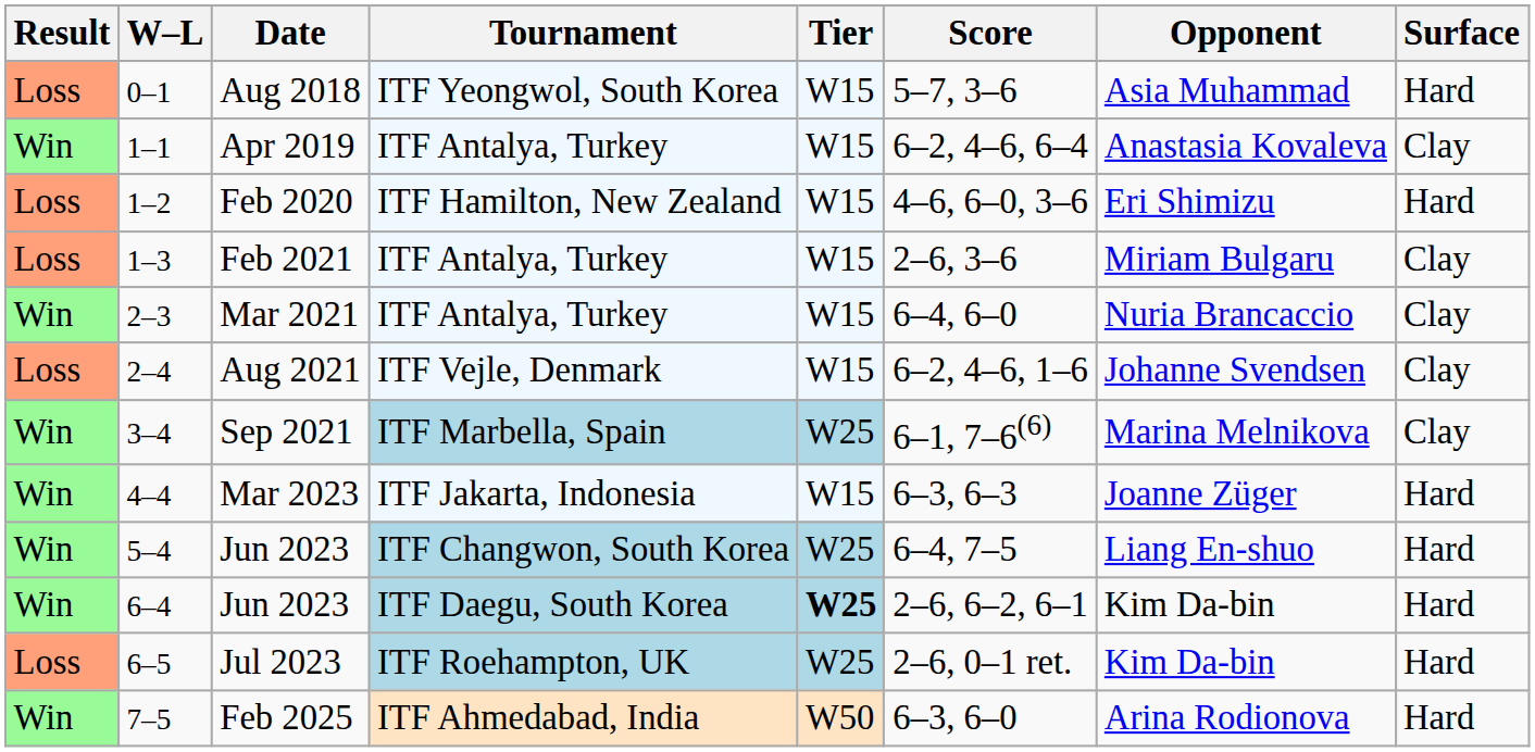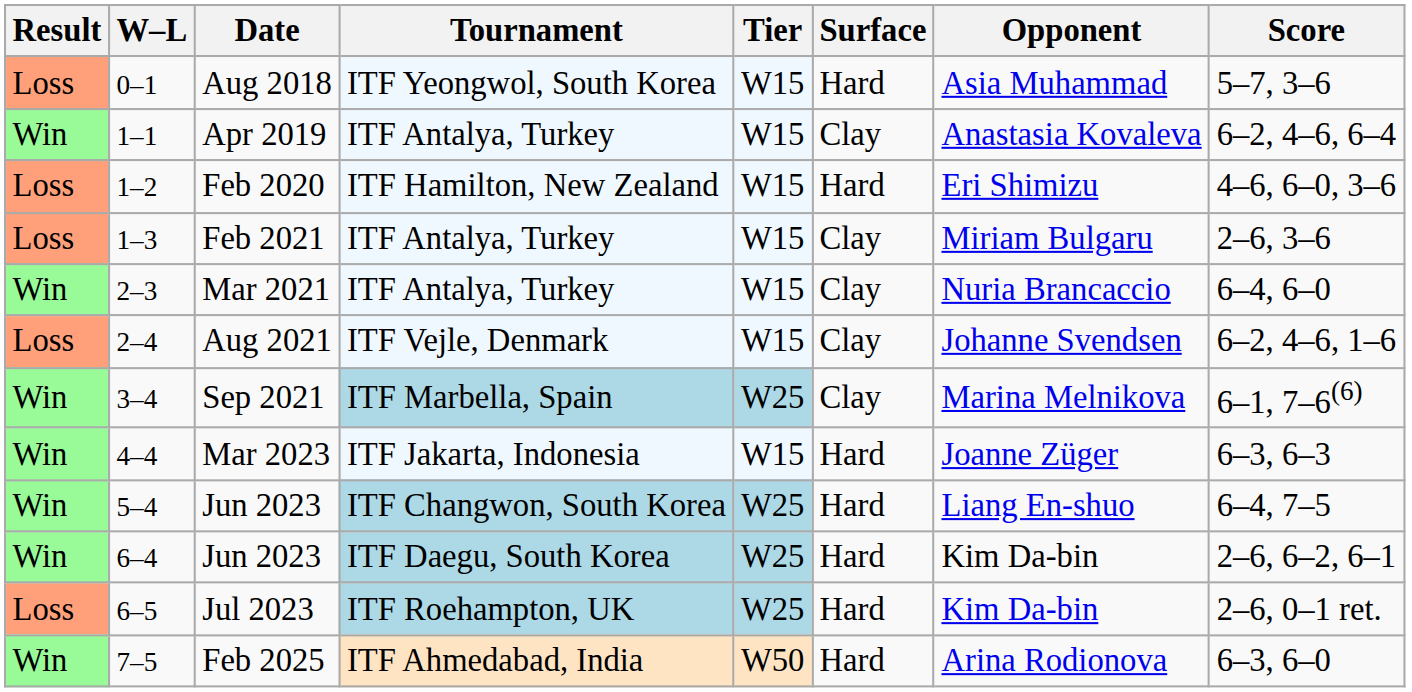columns swapped: Surface <-> Score
6–4 / Jun 2023 | Tier: bold -> normal
